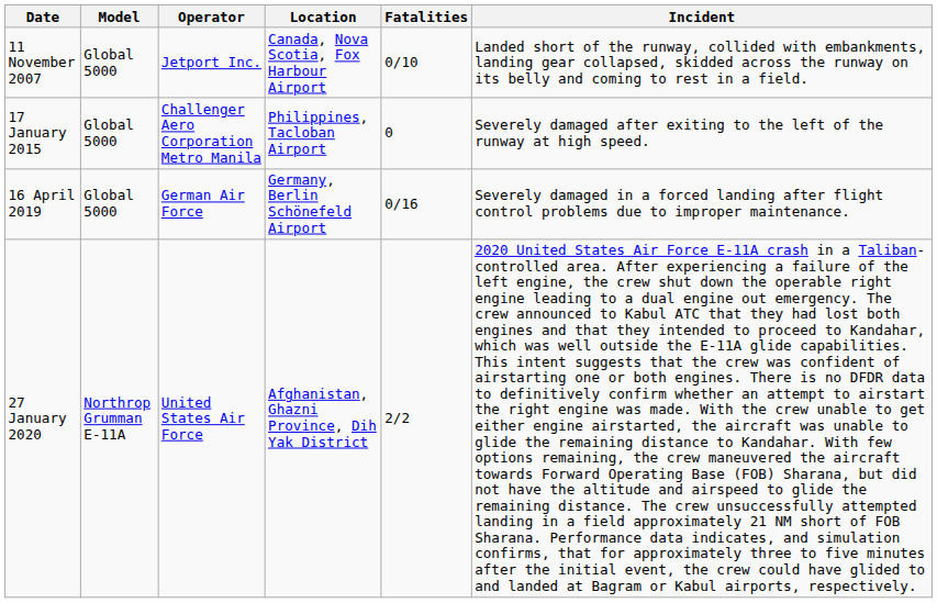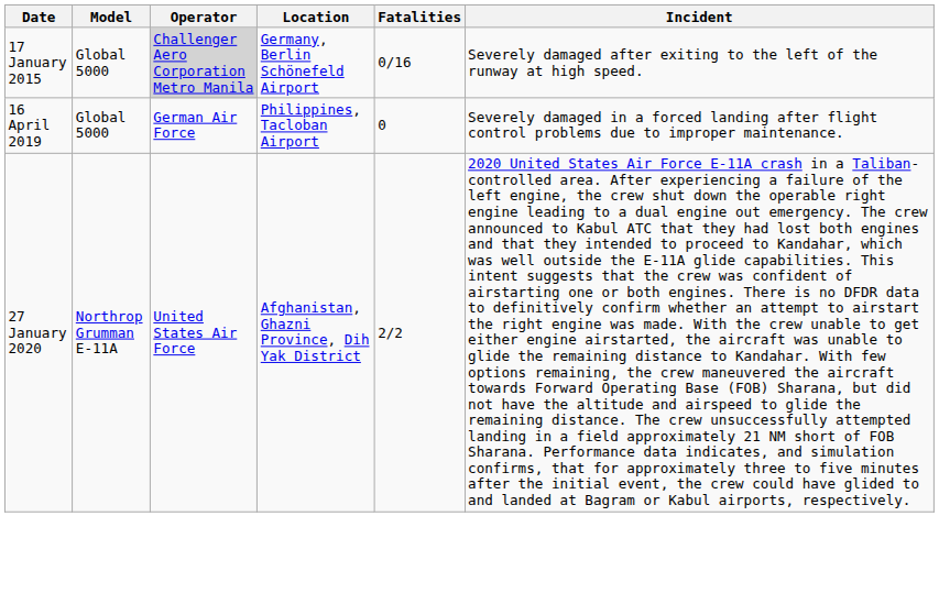- row: 11 November 2007 | Global 5000 | Jetport Inc. | Canada, Nova Scotia, Fox Harbour Airport | 0/10 | Landed short of the runway, collided with embankments, landing gear collapsed, skidded across the runway on its belly and coming to rest in a field.
17 January 2015 | Operator: no background -> lightgrey background
17 January 2015 | Location: Philippines, Tacloban Airport -> Germany, Berlin Schönefeld Airport
17 January 2015 | Fatalities: 0 -> 0/16
16 April 2019 | Location: Germany, Berlin Schönefeld Airport -> Philippines, Tacloban Airport
16 April 2019 | Fatalities: 0/16 -> 0
